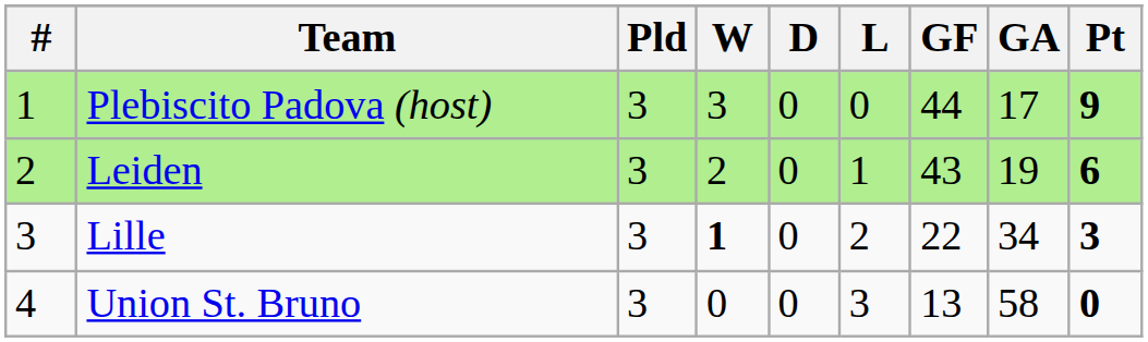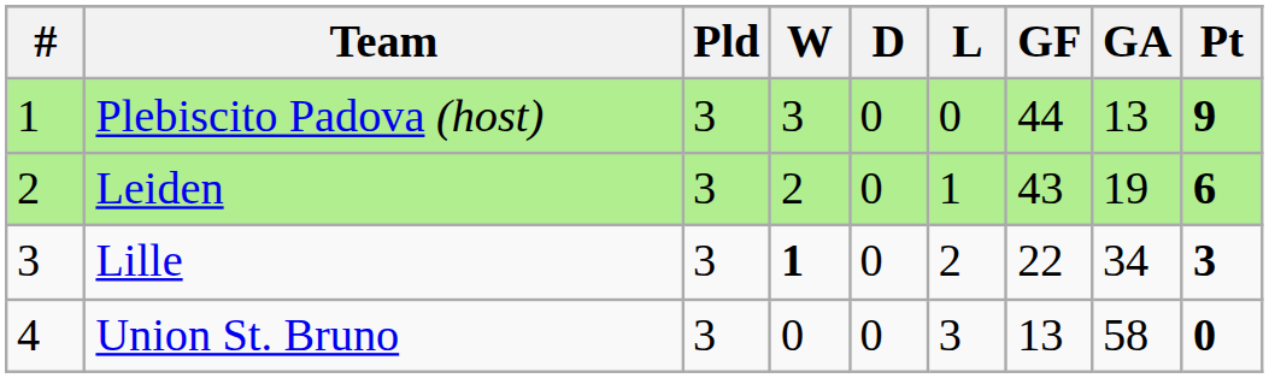Plebiscito Padova (host) | GA: 17 -> 13
